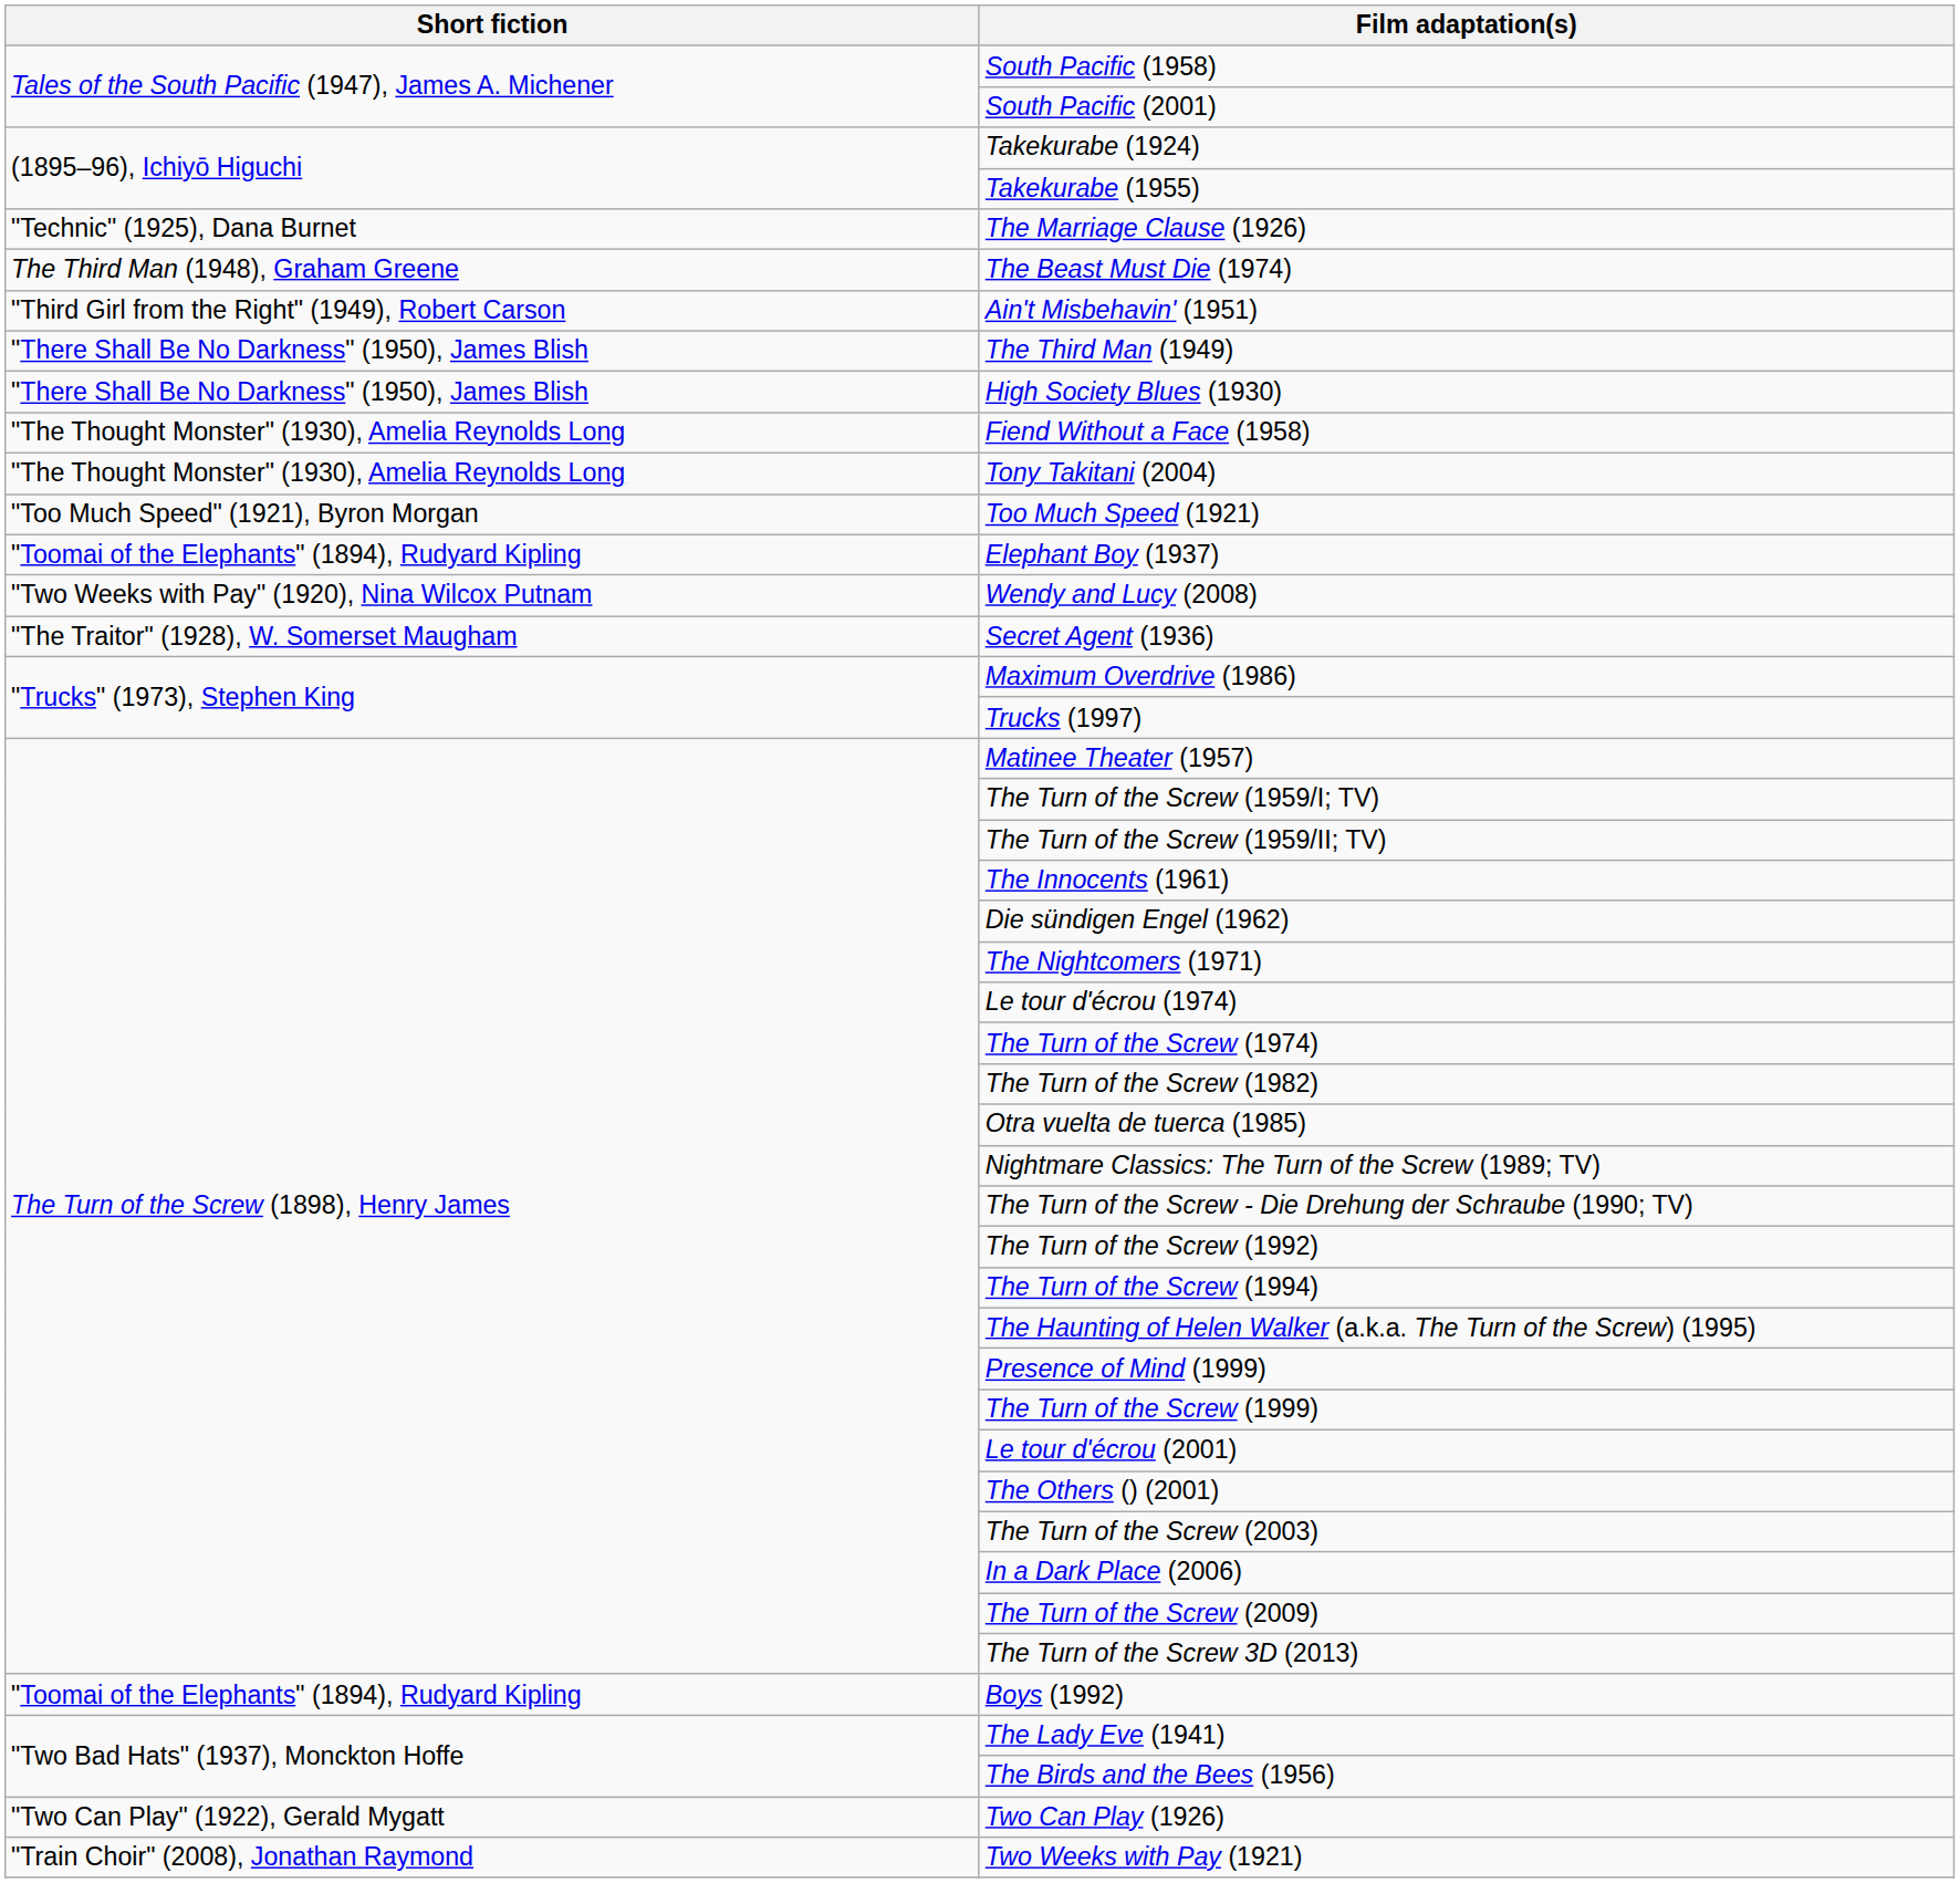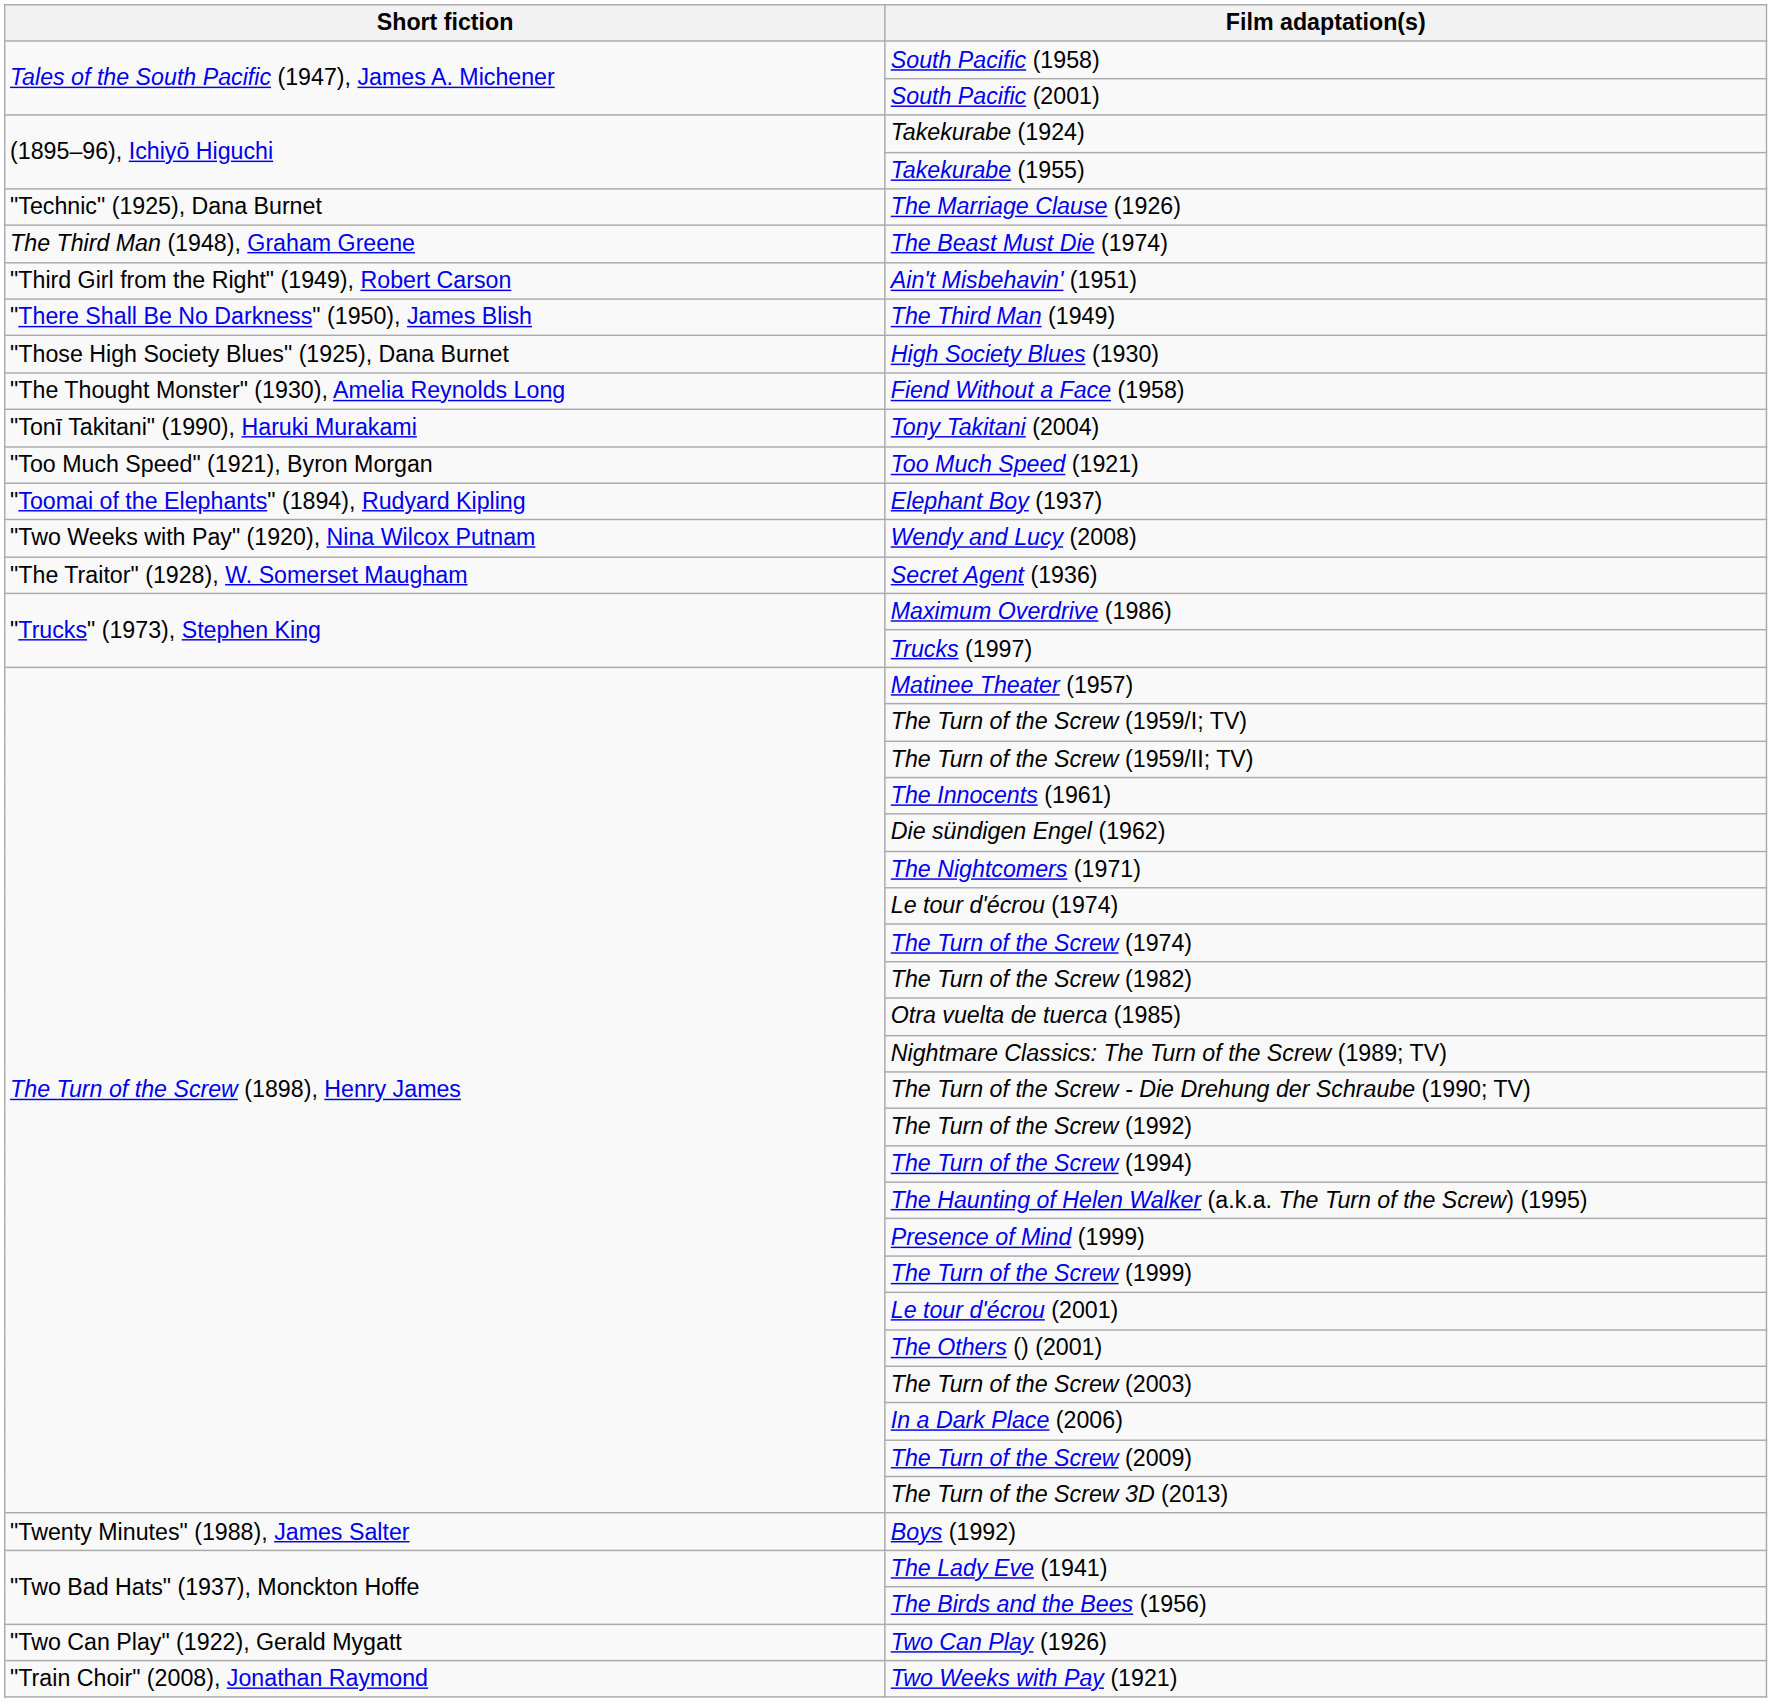High Society Blues (1930) | Short fiction: "There Shall Be No Darkness" (1950), James Blish -> "Those High Society Blues" (1925), Dana Burnet
Tony Takitani (2004) | Short fiction: "The Thought Monster" (1930), Amelia Reynolds Long -> "Tonī Takitani" (1990), Haruki Murakami
Boys (1992) | Short fiction: "Toomai of the Elephants" (1894), Rudyard Kipling -> "Twenty Minutes" (1988), James Salter
